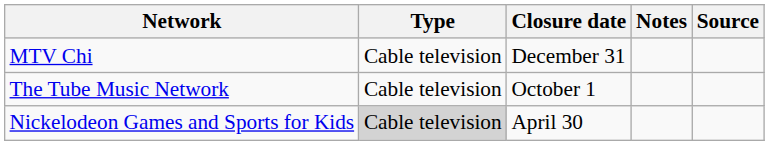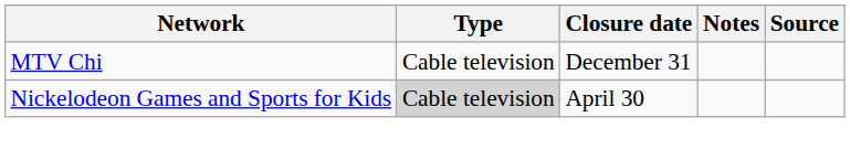- row: The Tube Music Network | Cable television | October 1
